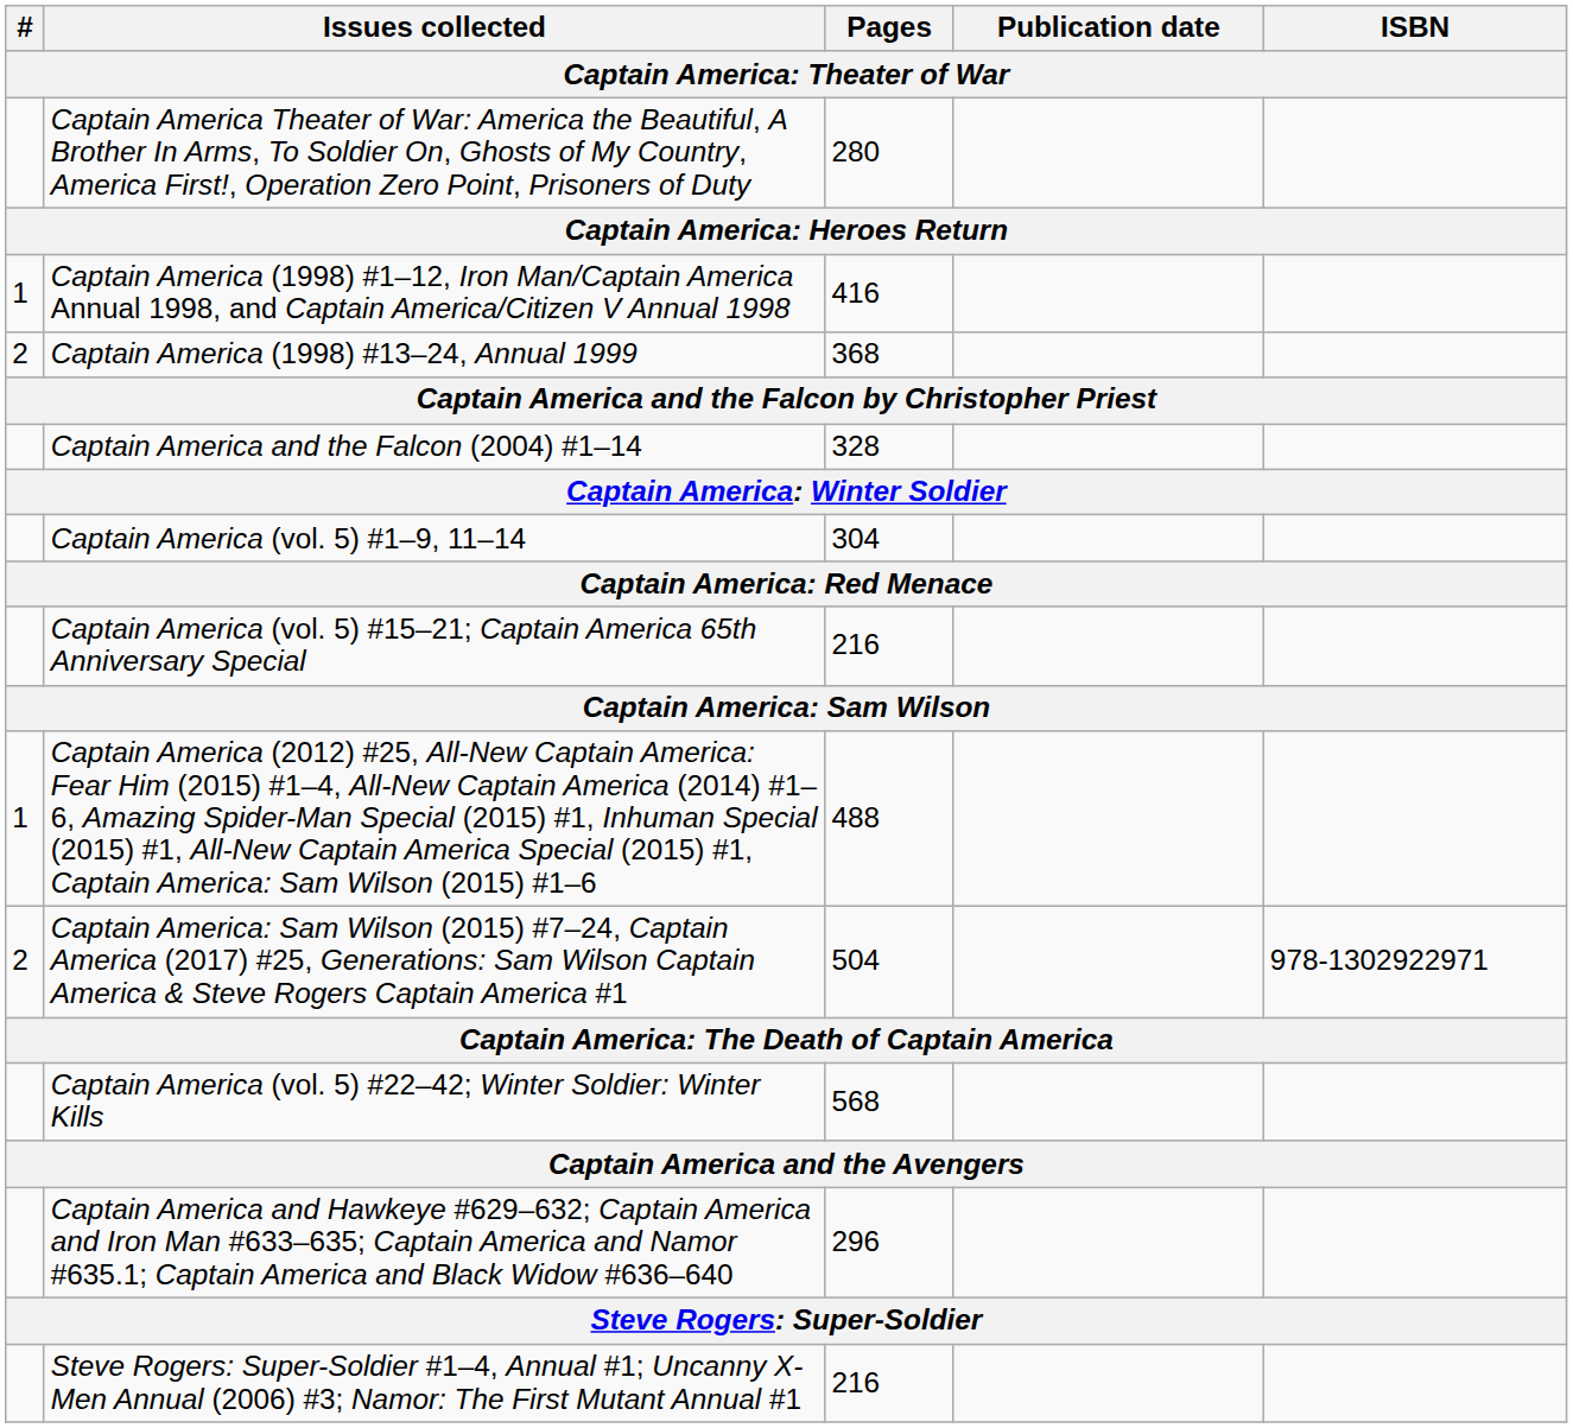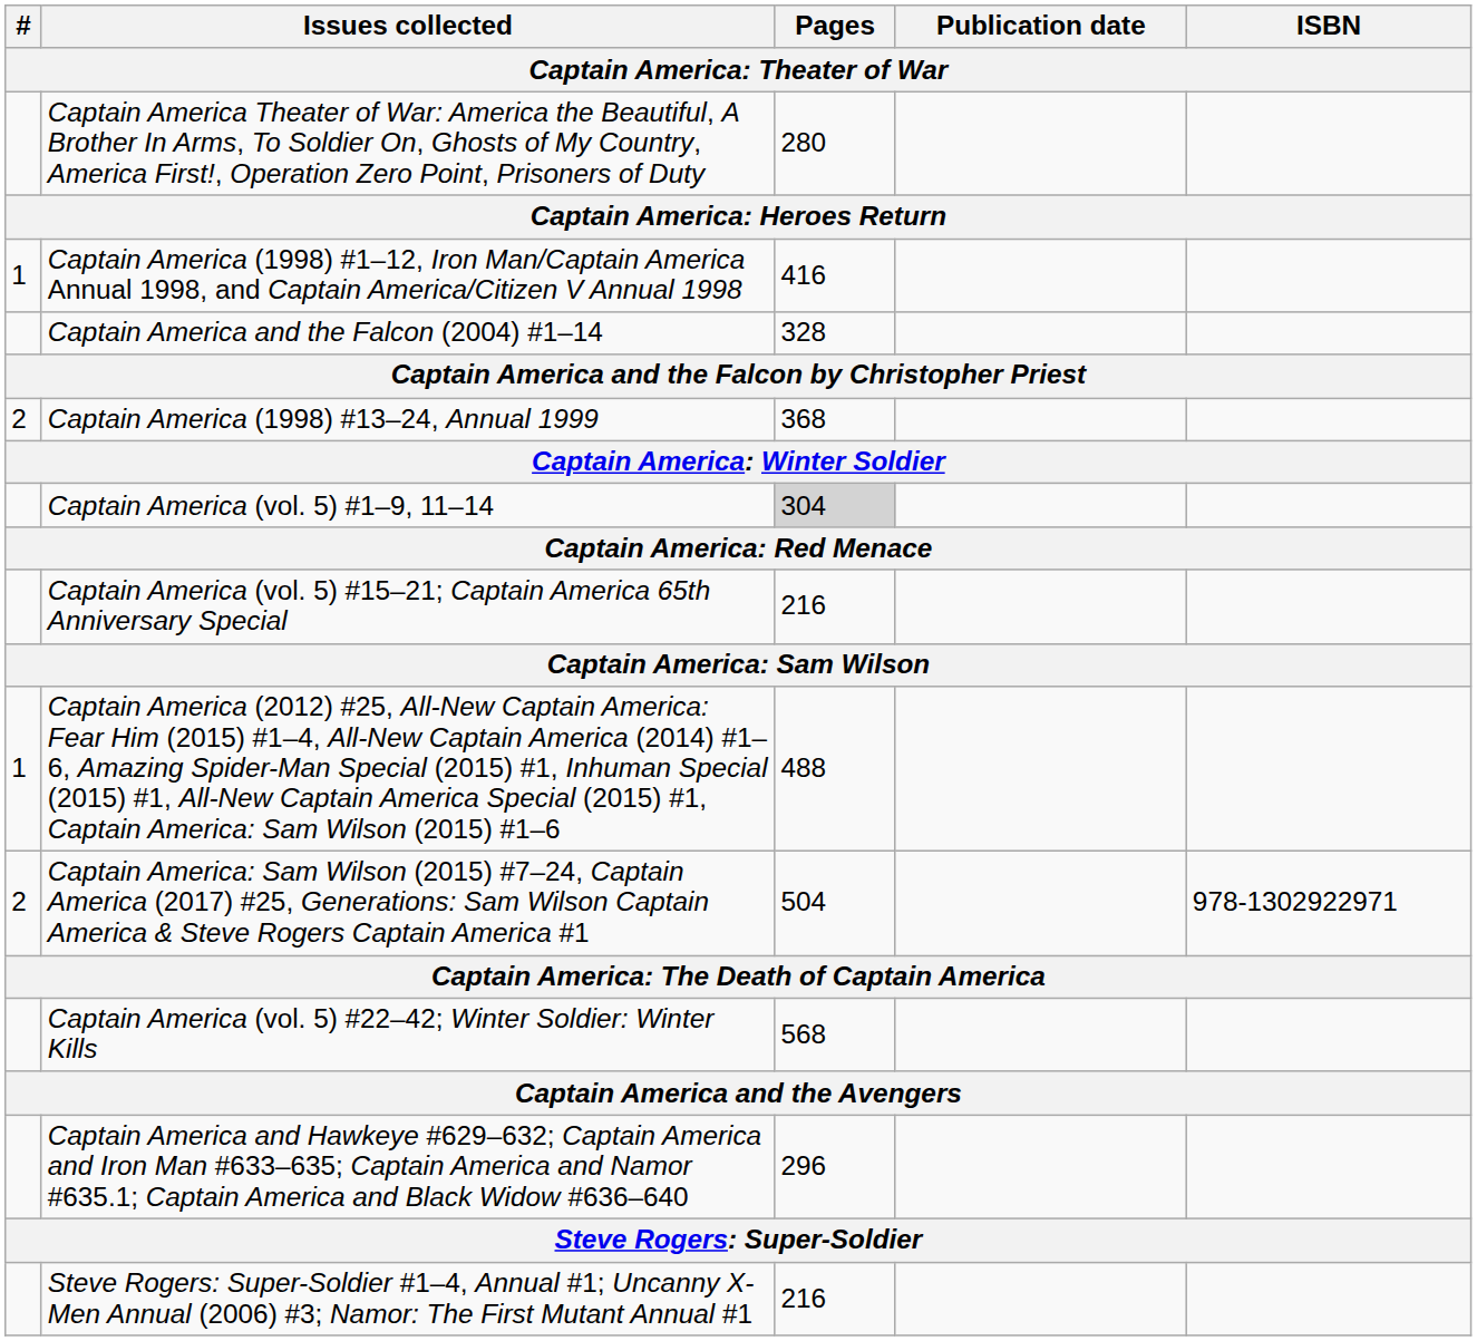rows swapped: Captain America (1998) #13–24, Annual 1999 <-> Captain America and the Falcon (2004) #1–14
Captain America (vol. 5) #1–9, 11–14 | Pages: no background -> lightgrey background
